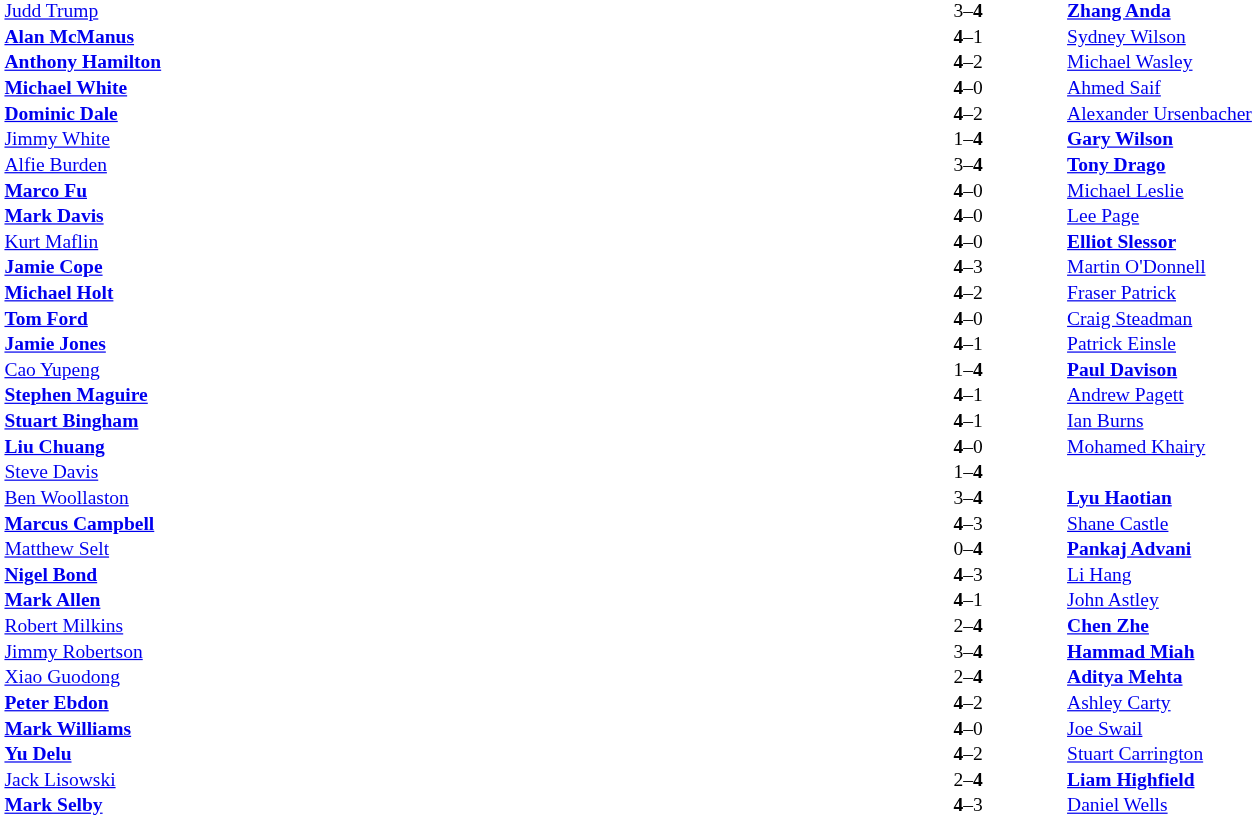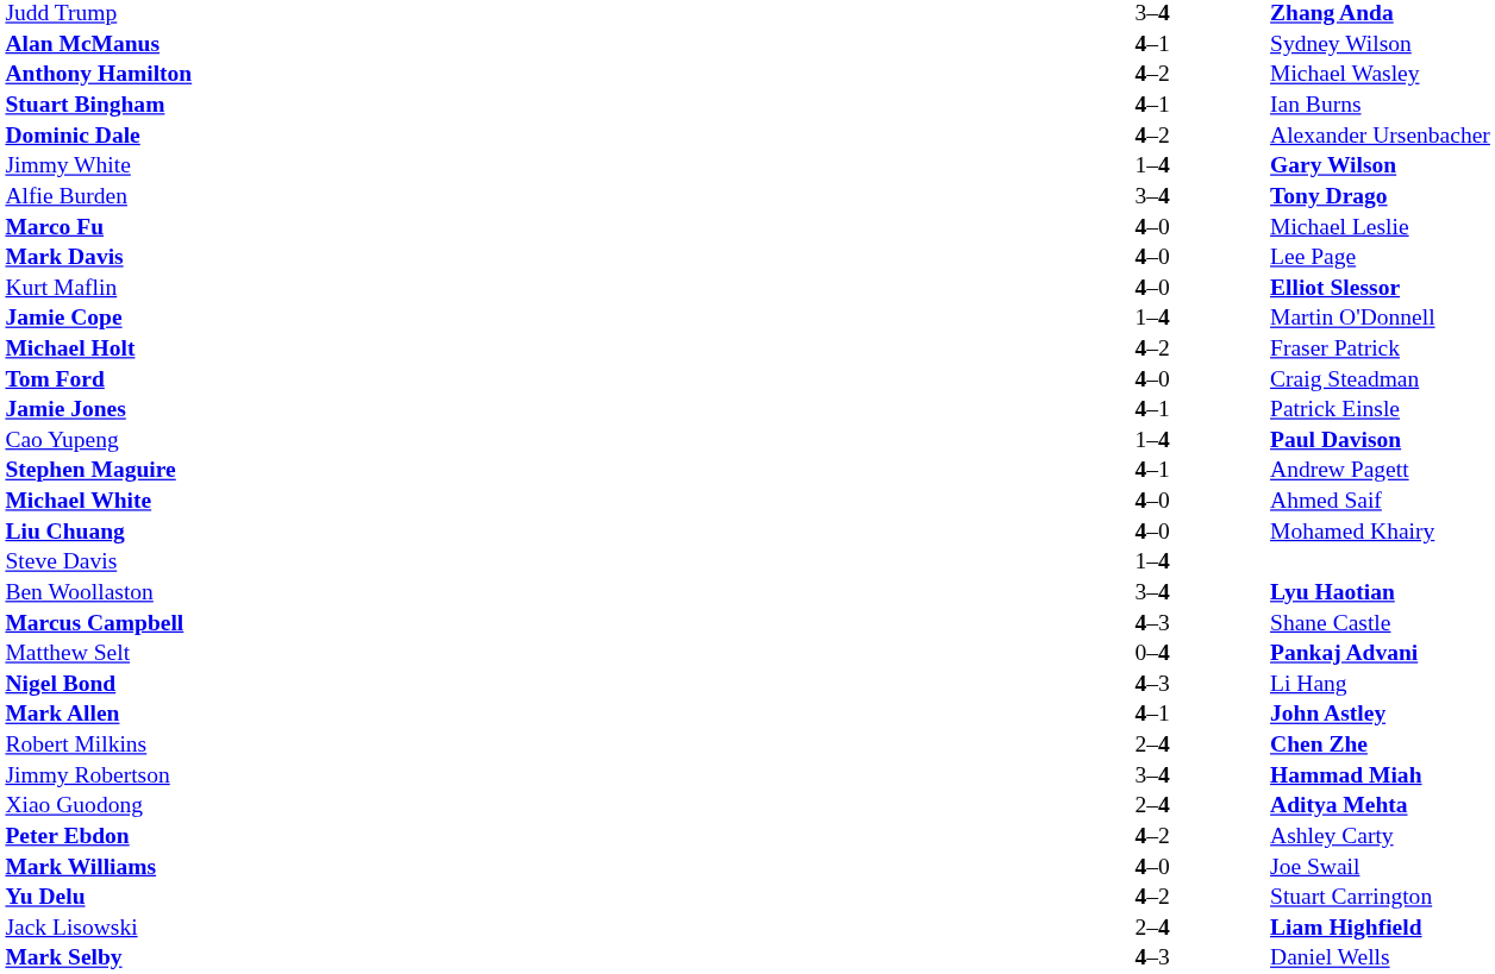rows swapped: Michael White <-> Stuart Bingham
Jamie Cope | column 2: 4–3 -> 1–4
Mark Allen | column 3: normal -> bold
